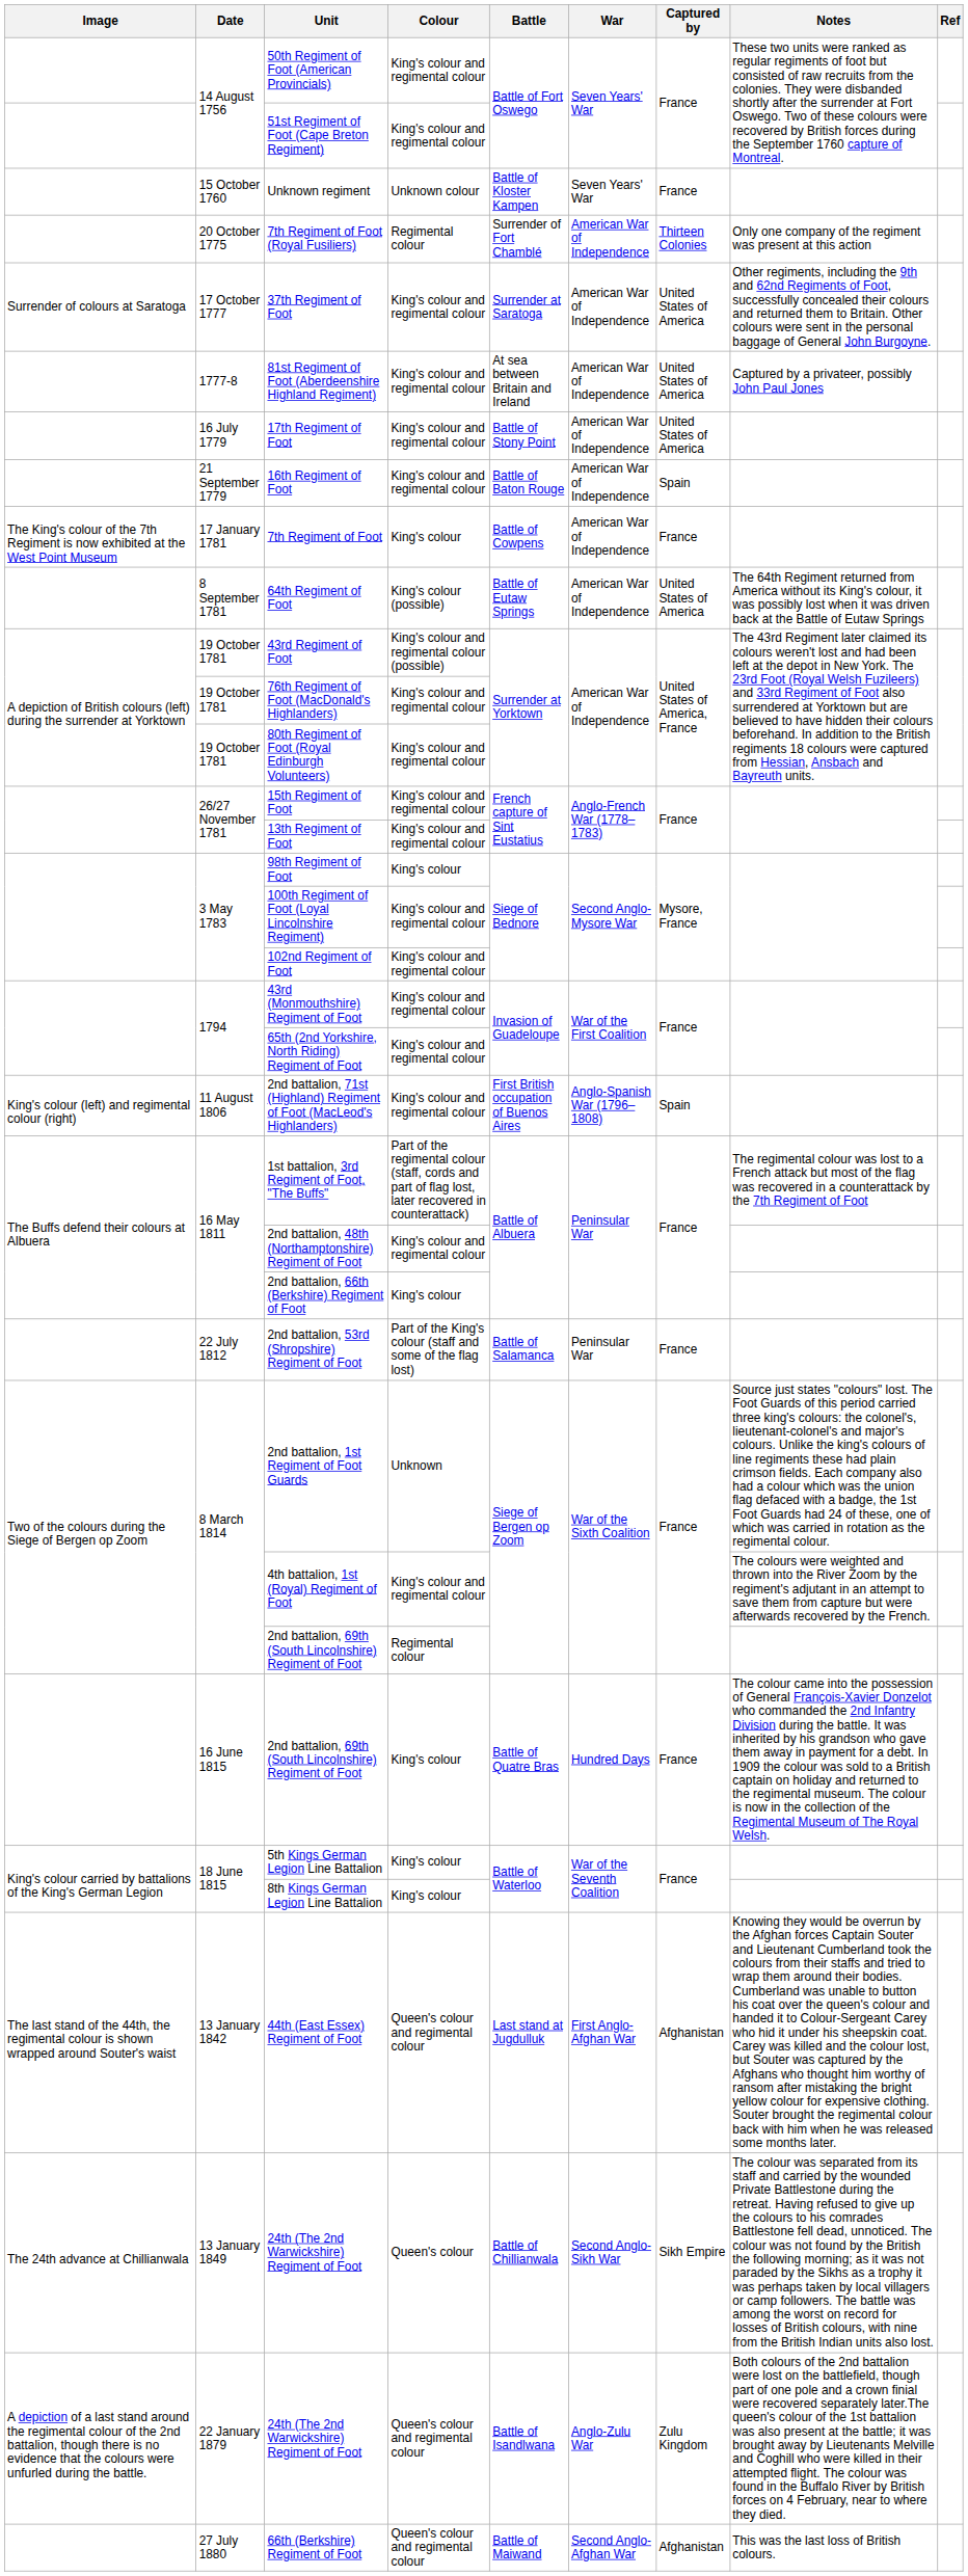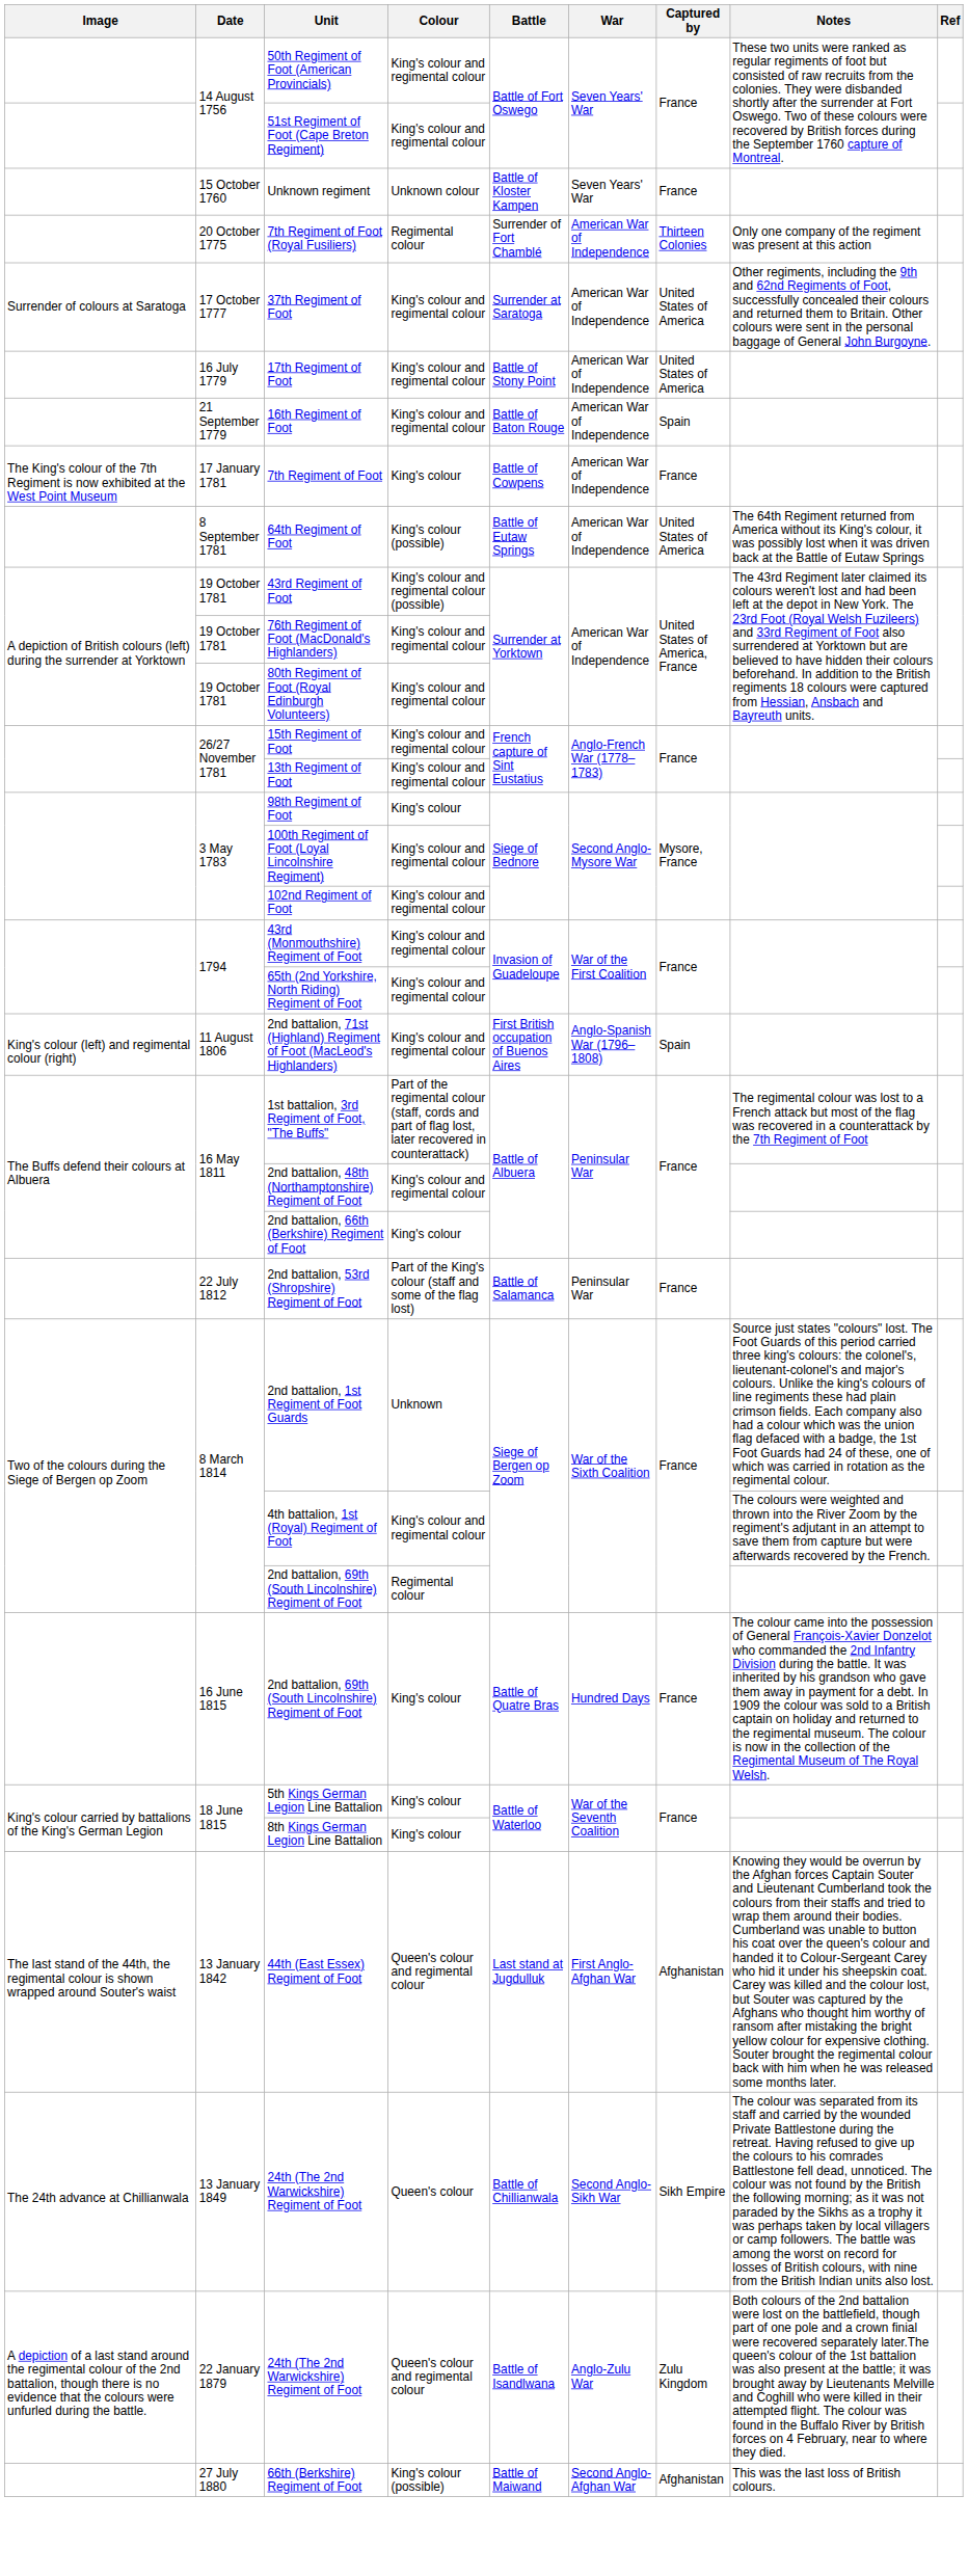- row: 1777-8 | 81st Regiment of Foot (Aberdeenshire Highland Regiment) | King's colour and regimental colour | At sea between Britain and Ireland | American War of Independence | United States of America | Captured by a privateer, possibly John Paul Jones
66th (Berkshire) Regiment of Foot | Colour: Queen's colour and regimental colour -> King's colour (possible)
